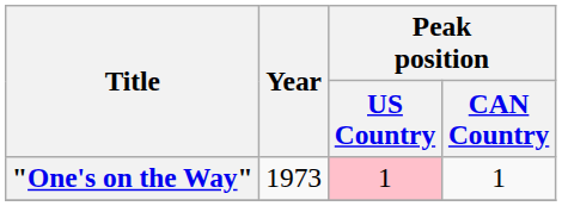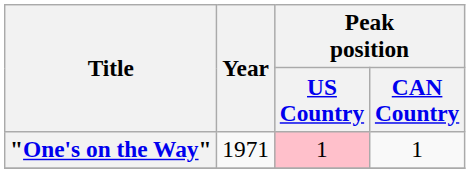"One's on the Way" | Year: 1973 -> 1971
